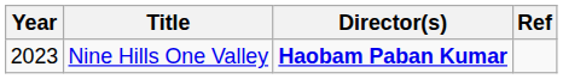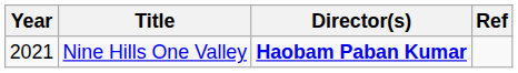Nine Hills One Valley | Year: 2023 -> 2021
